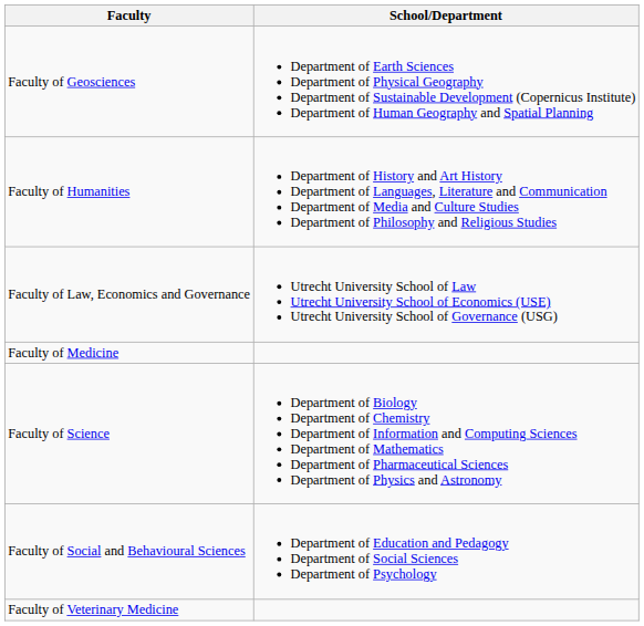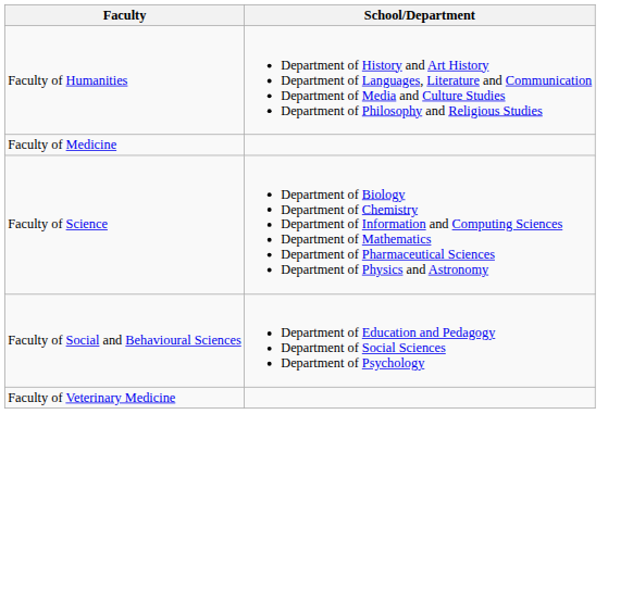- row: Faculty of Geosciences | Department of Earth Sciences Department of Physical Geography Department of Sustainable Development (Copernicus Institute) Department of Human Geography and Spatial Planning
- row: Faculty of Law, Economics and Governance | Utrecht University School of Law Utrecht University School of Economics (USE) Utrecht University School of Governance (USG)
